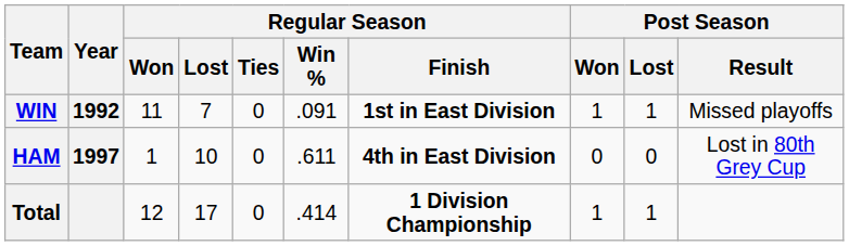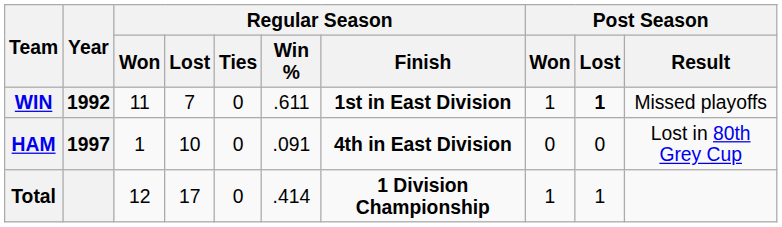WIN | Regular Season / Win %: .091 -> .611
WIN | Post Season / Lost: normal -> bold
HAM | Regular Season / Win %: .611 -> .091
